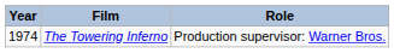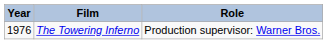The Towering Inferno | Year: 1974 -> 1976
